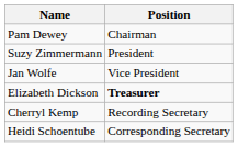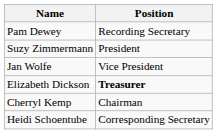Pam Dewey | Position: Chairman -> Recording Secretary
Cherryl Kemp | Position: Recording Secretary -> Chairman
